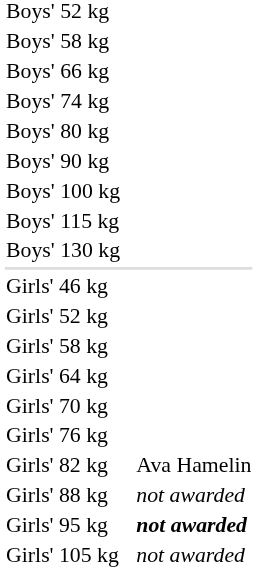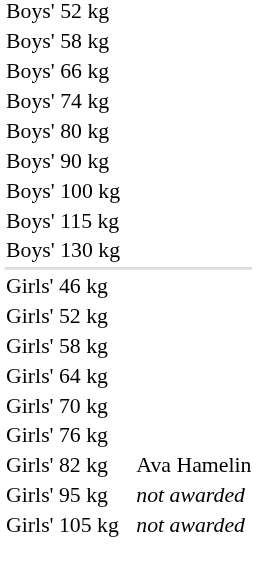- row: Girls' 88 kg | not awarded
Girls' 95 kg | column 4: bold -> normal
